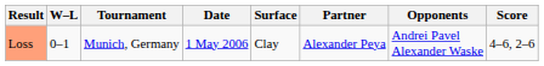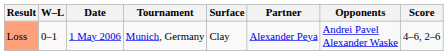columns swapped: Date <-> Tournament
